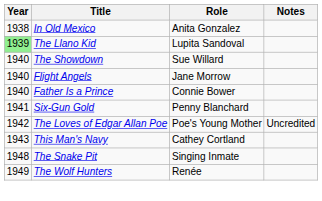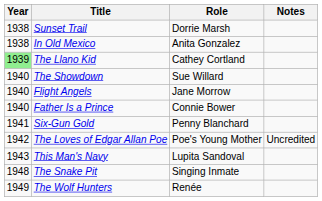+ row: 1938 | Sunset Trail | Dorrie Marsh
The Llano Kid | Role: Lupita Sandoval -> Cathey Cortland
This Man's Navy | Role: Cathey Cortland -> Lupita Sandoval
